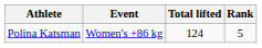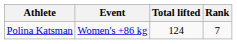Polina Katsman | Rank: 5 -> 7
